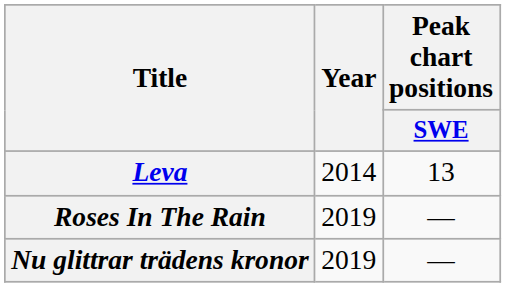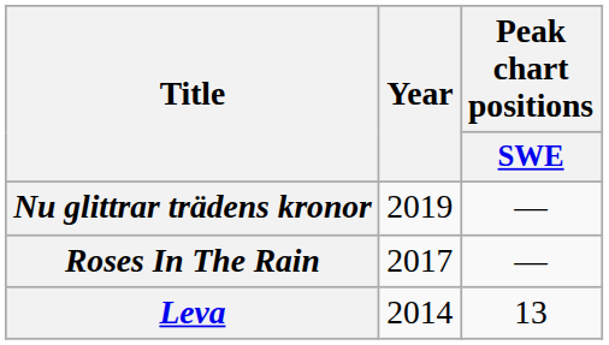rows swapped: Leva <-> Nu glittrar trädens kronor
Roses In The Rain | Year: 2019 -> 2017
